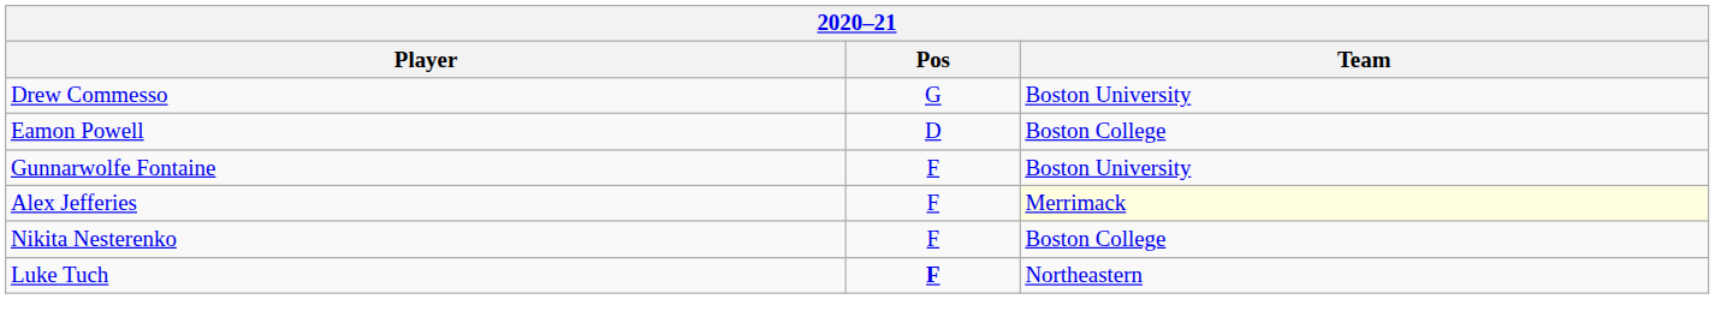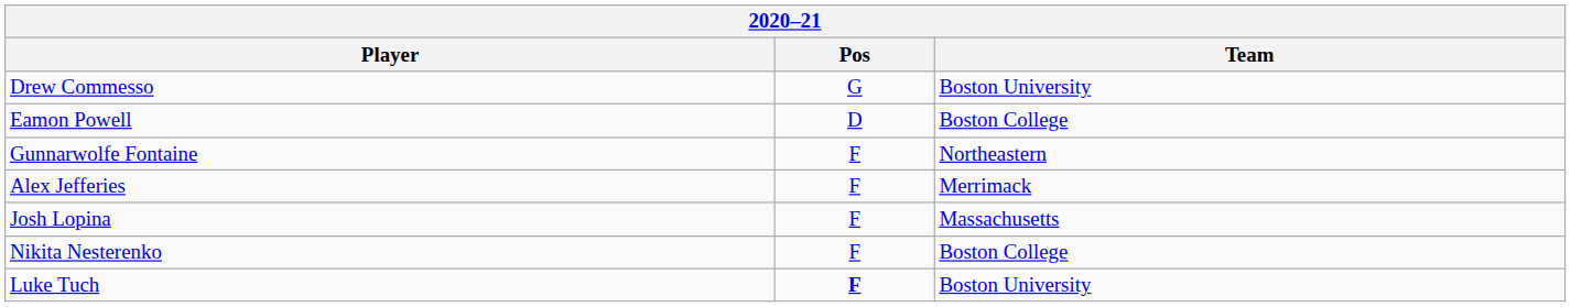Gunnarwolfe Fontaine | Team: Boston University -> Northeastern
Alex Jefferies | Team: lightyellow background -> no background
+ row: Josh Lopina | F | Massachusetts
Luke Tuch | Team: Northeastern -> Boston University
